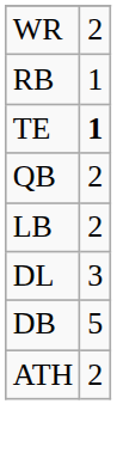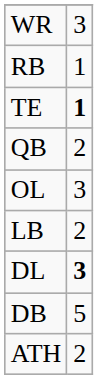WR | column 2: 2 -> 3
+ row: OL | 3
DL | column 2: normal -> bold
